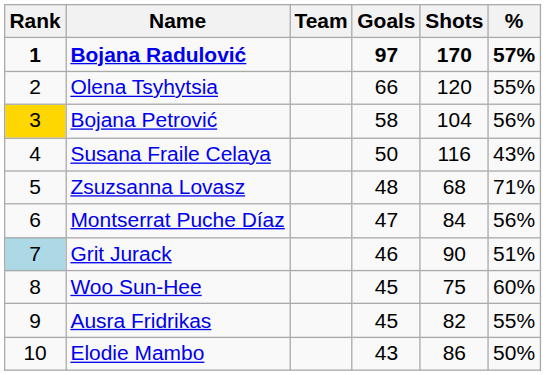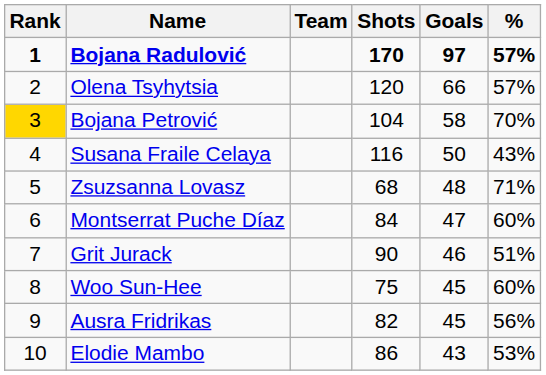columns swapped: Goals <-> Shots
Olena Tsyhytsia | %: 55% -> 57%
Bojana Petrović | %: 56% -> 70%
Montserrat Puche Díaz | %: 56% -> 60%
Grit Jurack | Rank: lightblue background -> no background
Ausra Fridrikas | %: 55% -> 56%
Elodie Mambo | %: 50% -> 53%
